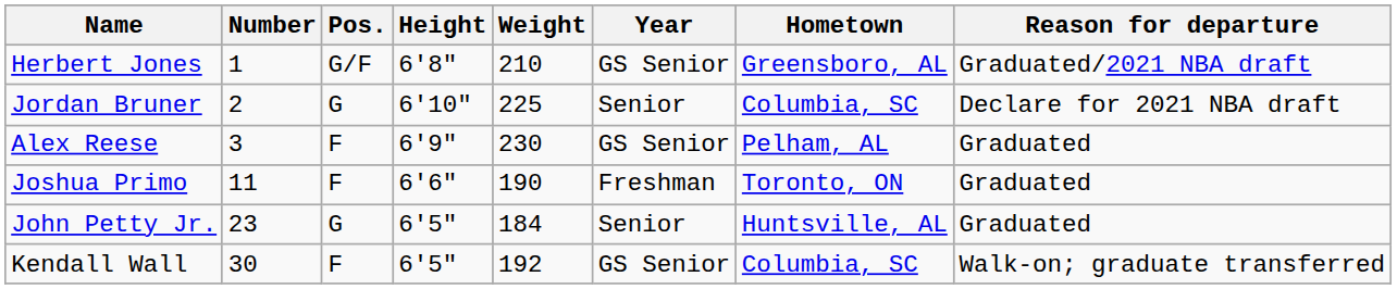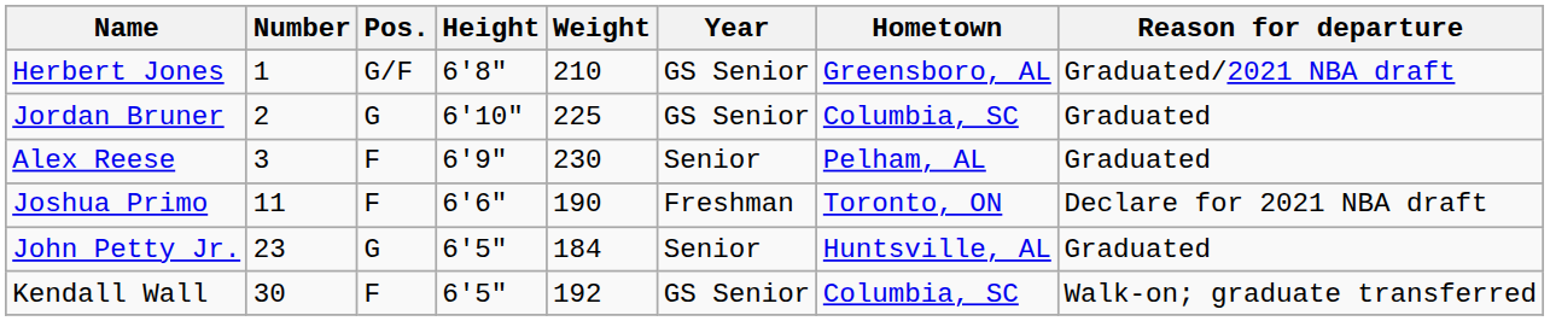Jordan Bruner | Year: Senior -> GS Senior
Jordan Bruner | Reason for departure: Declare for 2021 NBA draft -> Graduated
Alex Reese | Year: GS Senior -> Senior
Joshua Primo | Reason for departure: Graduated -> Declare for 2021 NBA draft
